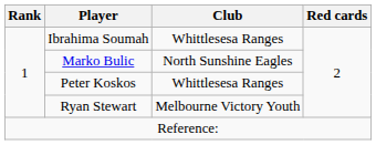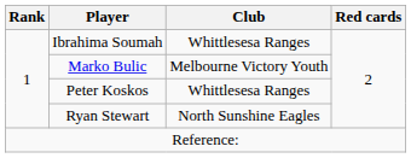Marko Bulic | Club: North Sunshine Eagles -> Melbourne Victory Youth
Ryan Stewart | Club: Melbourne Victory Youth -> North Sunshine Eagles
